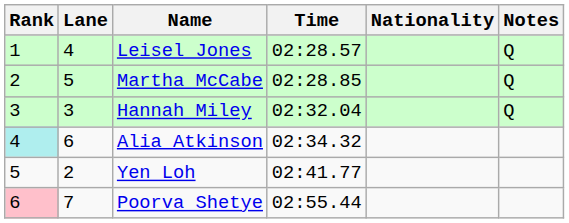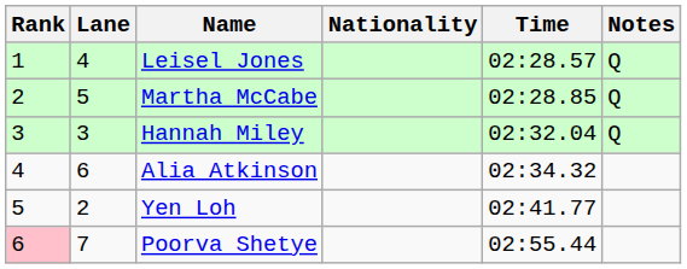columns swapped: Nationality <-> Time
Alia Atkinson | Rank: paleturquoise background -> no background
